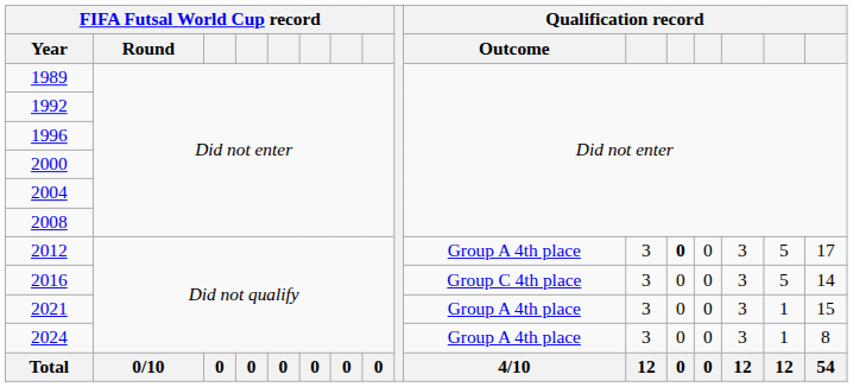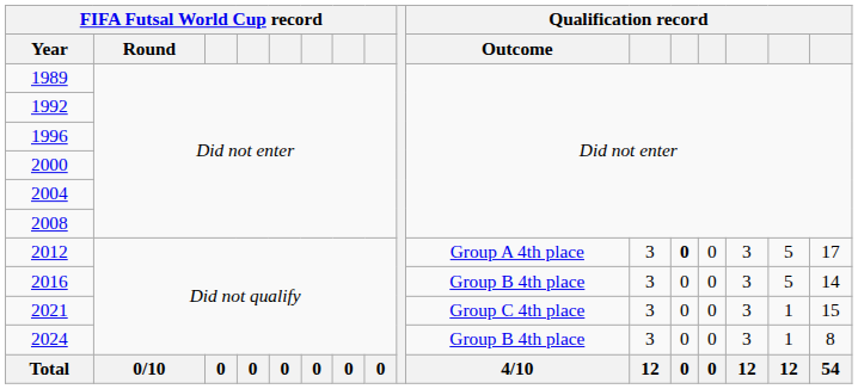2016 | Qualification record / Outcome: Group C 4th place -> Group B 4th place
2021 | Qualification record / Outcome: Group A 4th place -> Group C 4th place
2024 | Qualification record / Outcome: Group A 4th place -> Group B 4th place
